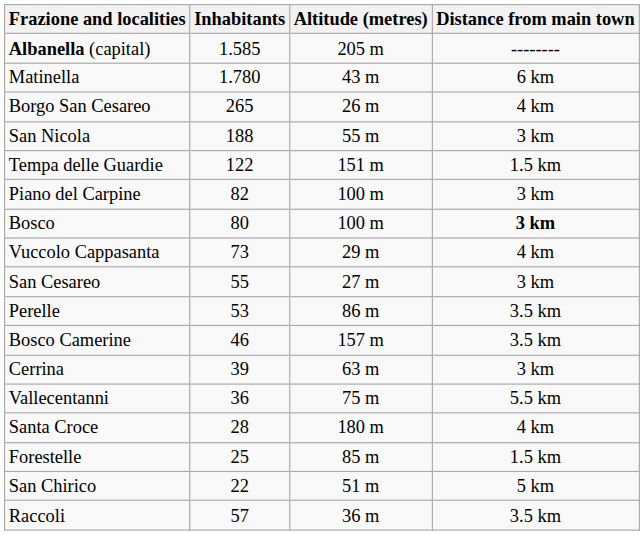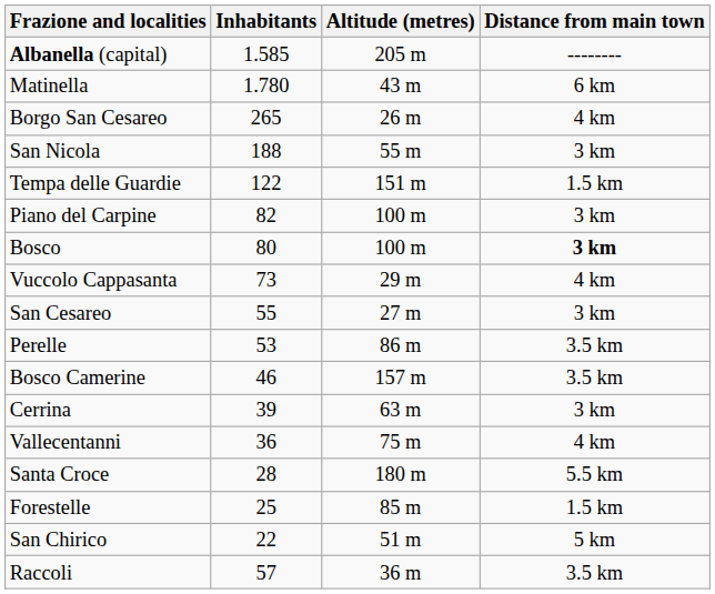Vallecentanni | Distance from main town: 5.5 km -> 4 km
Santa Croce | Distance from main town: 4 km -> 5.5 km
